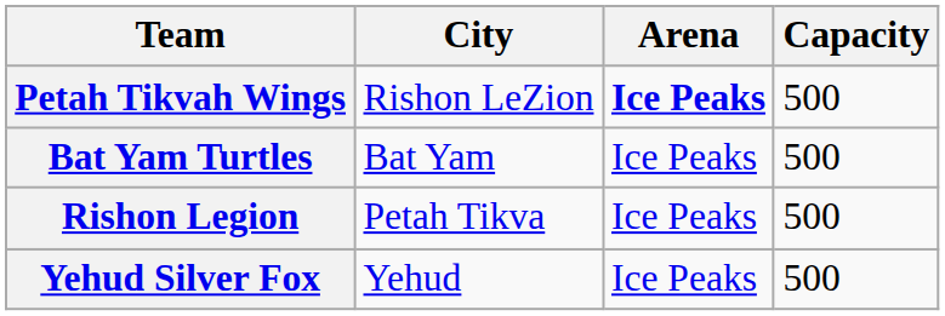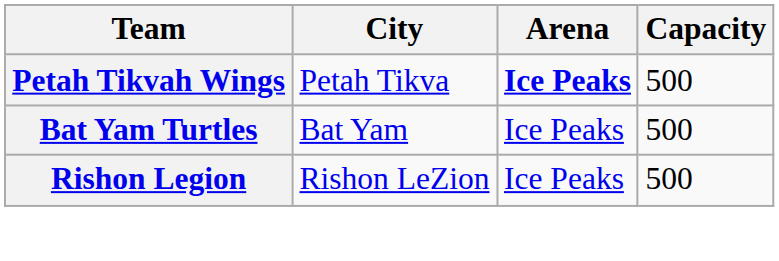Petah Tikvah Wings | City: Rishon LeZion -> Petah Tikva
Rishon Legion | City: Petah Tikva -> Rishon LeZion
- row: Yehud Silver Fox | Yehud | Ice Peaks | 500
